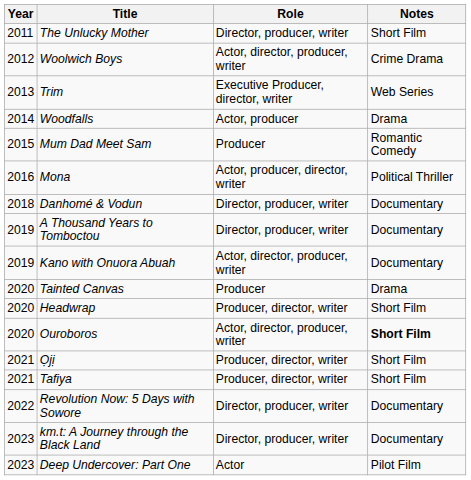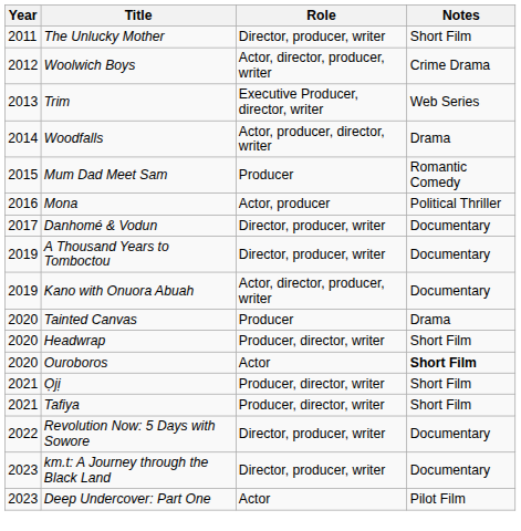Woodfalls | Role: Actor, producer -> Actor, producer, director, writer
Mona | Role: Actor, producer, director, writer -> Actor, producer
Danhomé & Vodun | Year: 2018 -> 2017
Ouroboros | Role: Actor, director, producer, writer -> Actor
